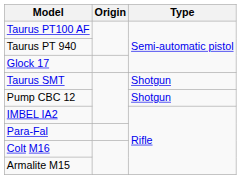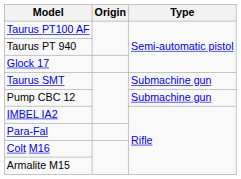Taurus SMT | Type: Shotgun -> Submachine gun
Pump CBC 12 | Type: Shotgun -> Submachine gun
